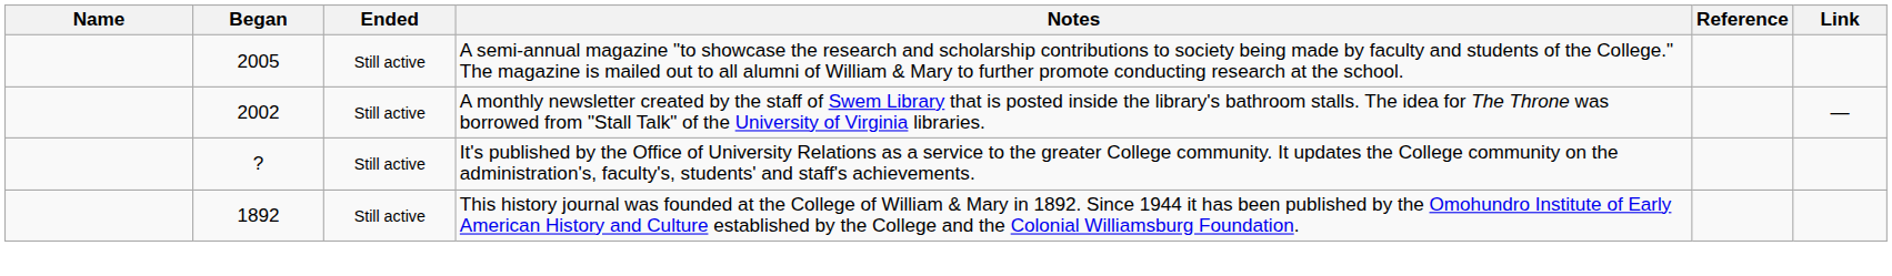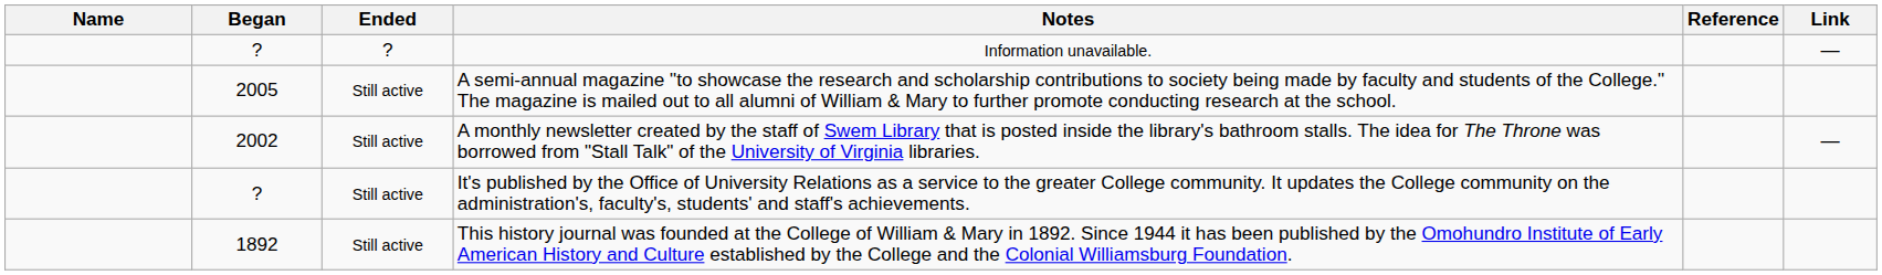+ row: ? | ? | Information unavailable. | —
